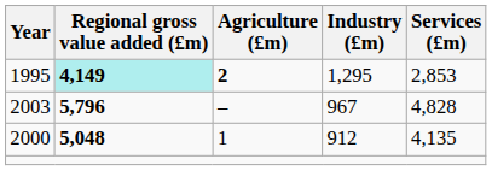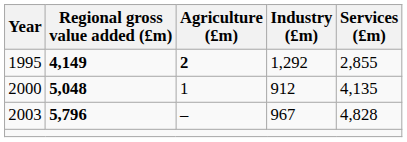1995 | Regional gross value added (£m): paleturquoise background -> no background
1995 | Industry (£m): 1,295 -> 1,292
1995 | Services (£m): 2,853 -> 2,855
rows swapped: 2000 <-> 2003
